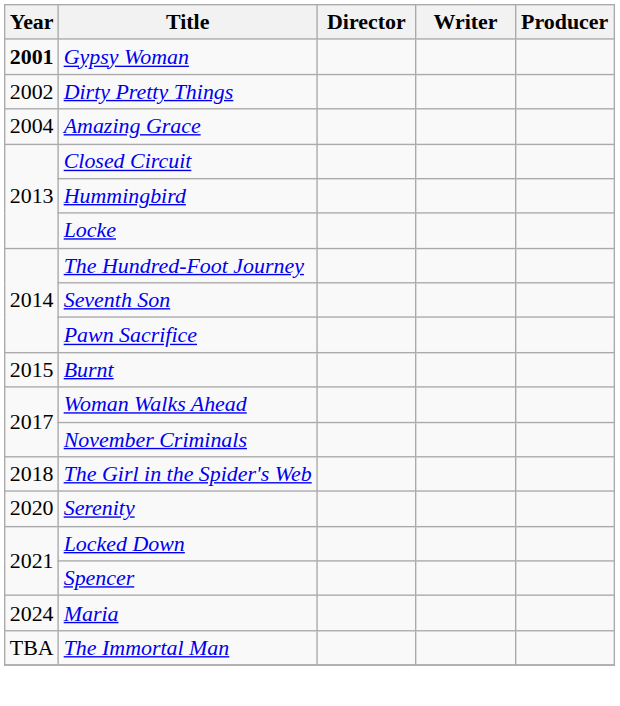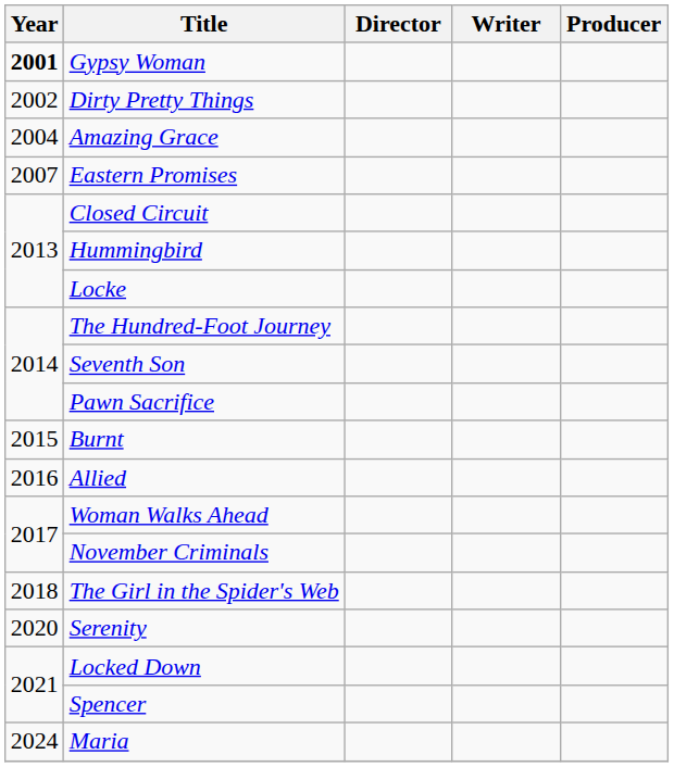+ row: 2007 | Eastern Promises
+ row: 2016 | Allied
- row: TBA | The Immortal Man
